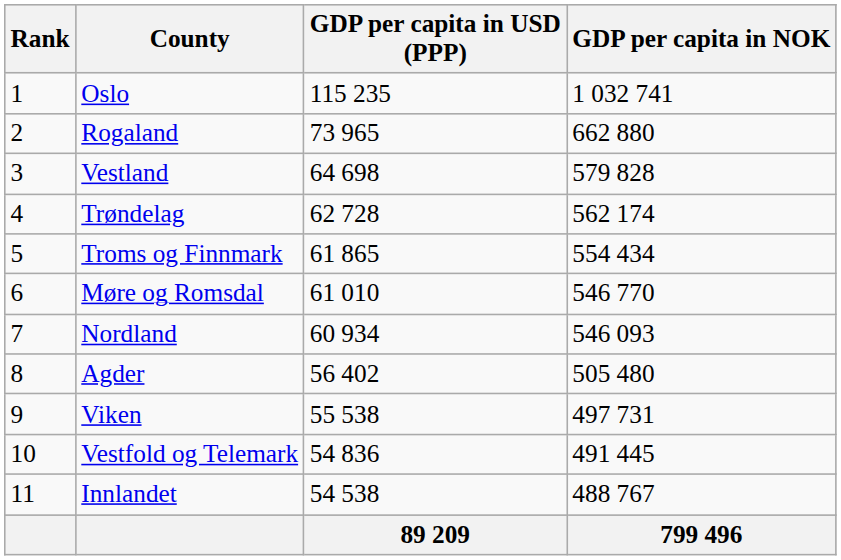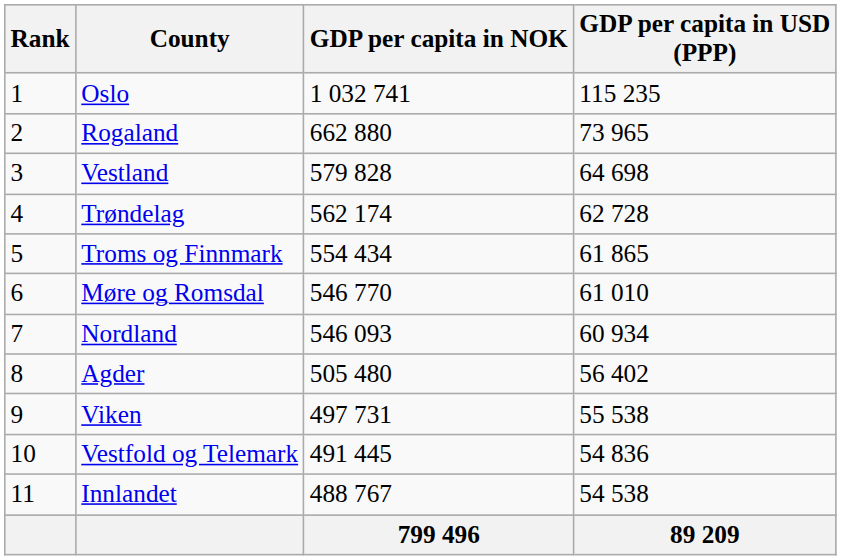columns swapped: GDP per capita in NOK <-> GDP per capita in USD (PPP)
